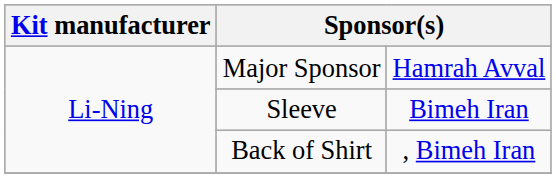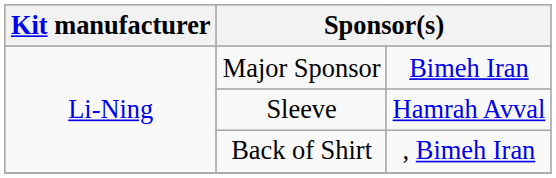Major Sponsor | column 3: Hamrah Avval -> Bimeh Iran
Sleeve | column 3: Bimeh Iran -> Hamrah Avval
